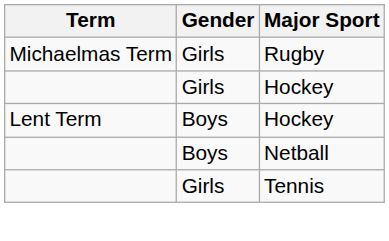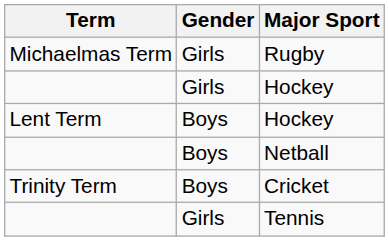+ row: Trinity Term | Boys | Cricket
